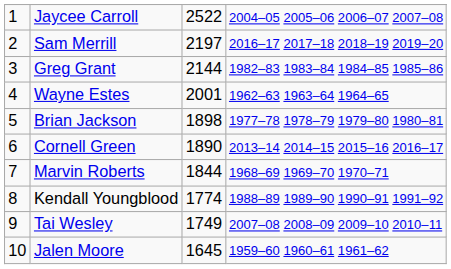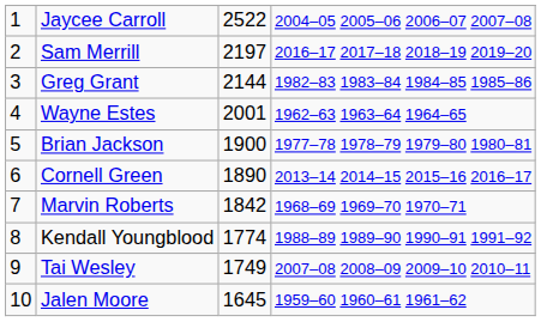Brian Jackson | column 3: 1898 -> 1900
Marvin Roberts | column 3: 1844 -> 1842
